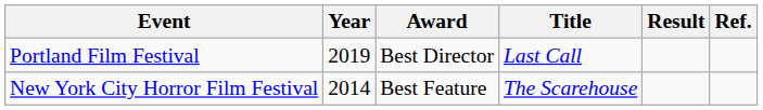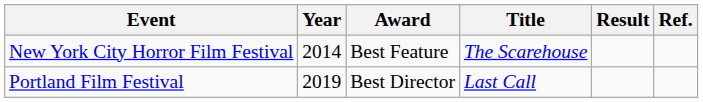rows swapped: New York City Horror Film Festival <-> Portland Film Festival
